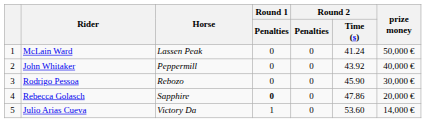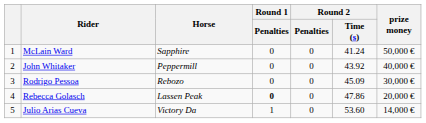McLain Ward | Horse: Lassen Peak -> Sapphire
Rodrigo Pessoa | Round 2 / Time (s): 45.90 -> 45.09
Rebecca Golasch | Horse: Sapphire -> Lassen Peak
